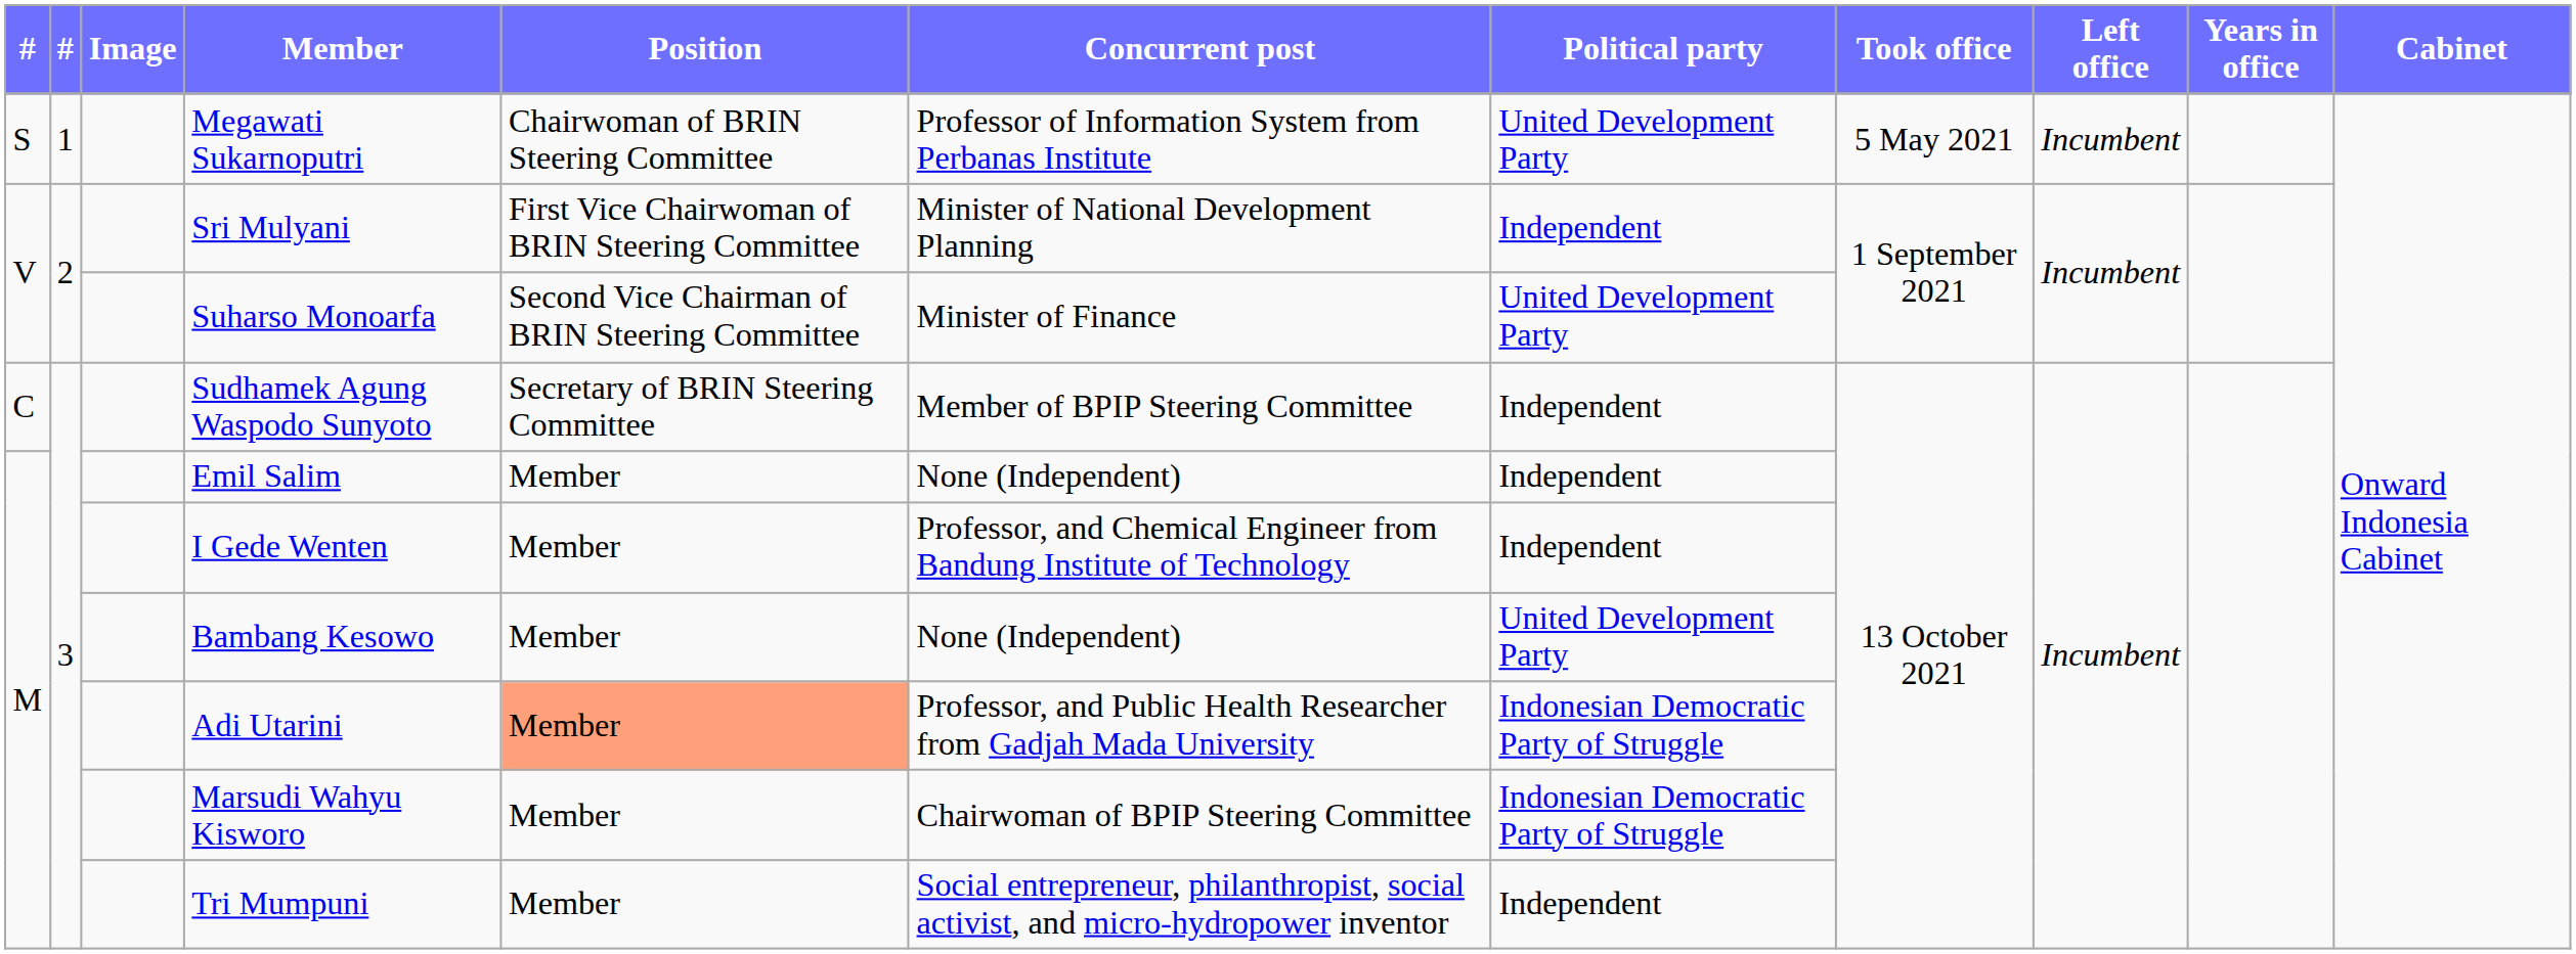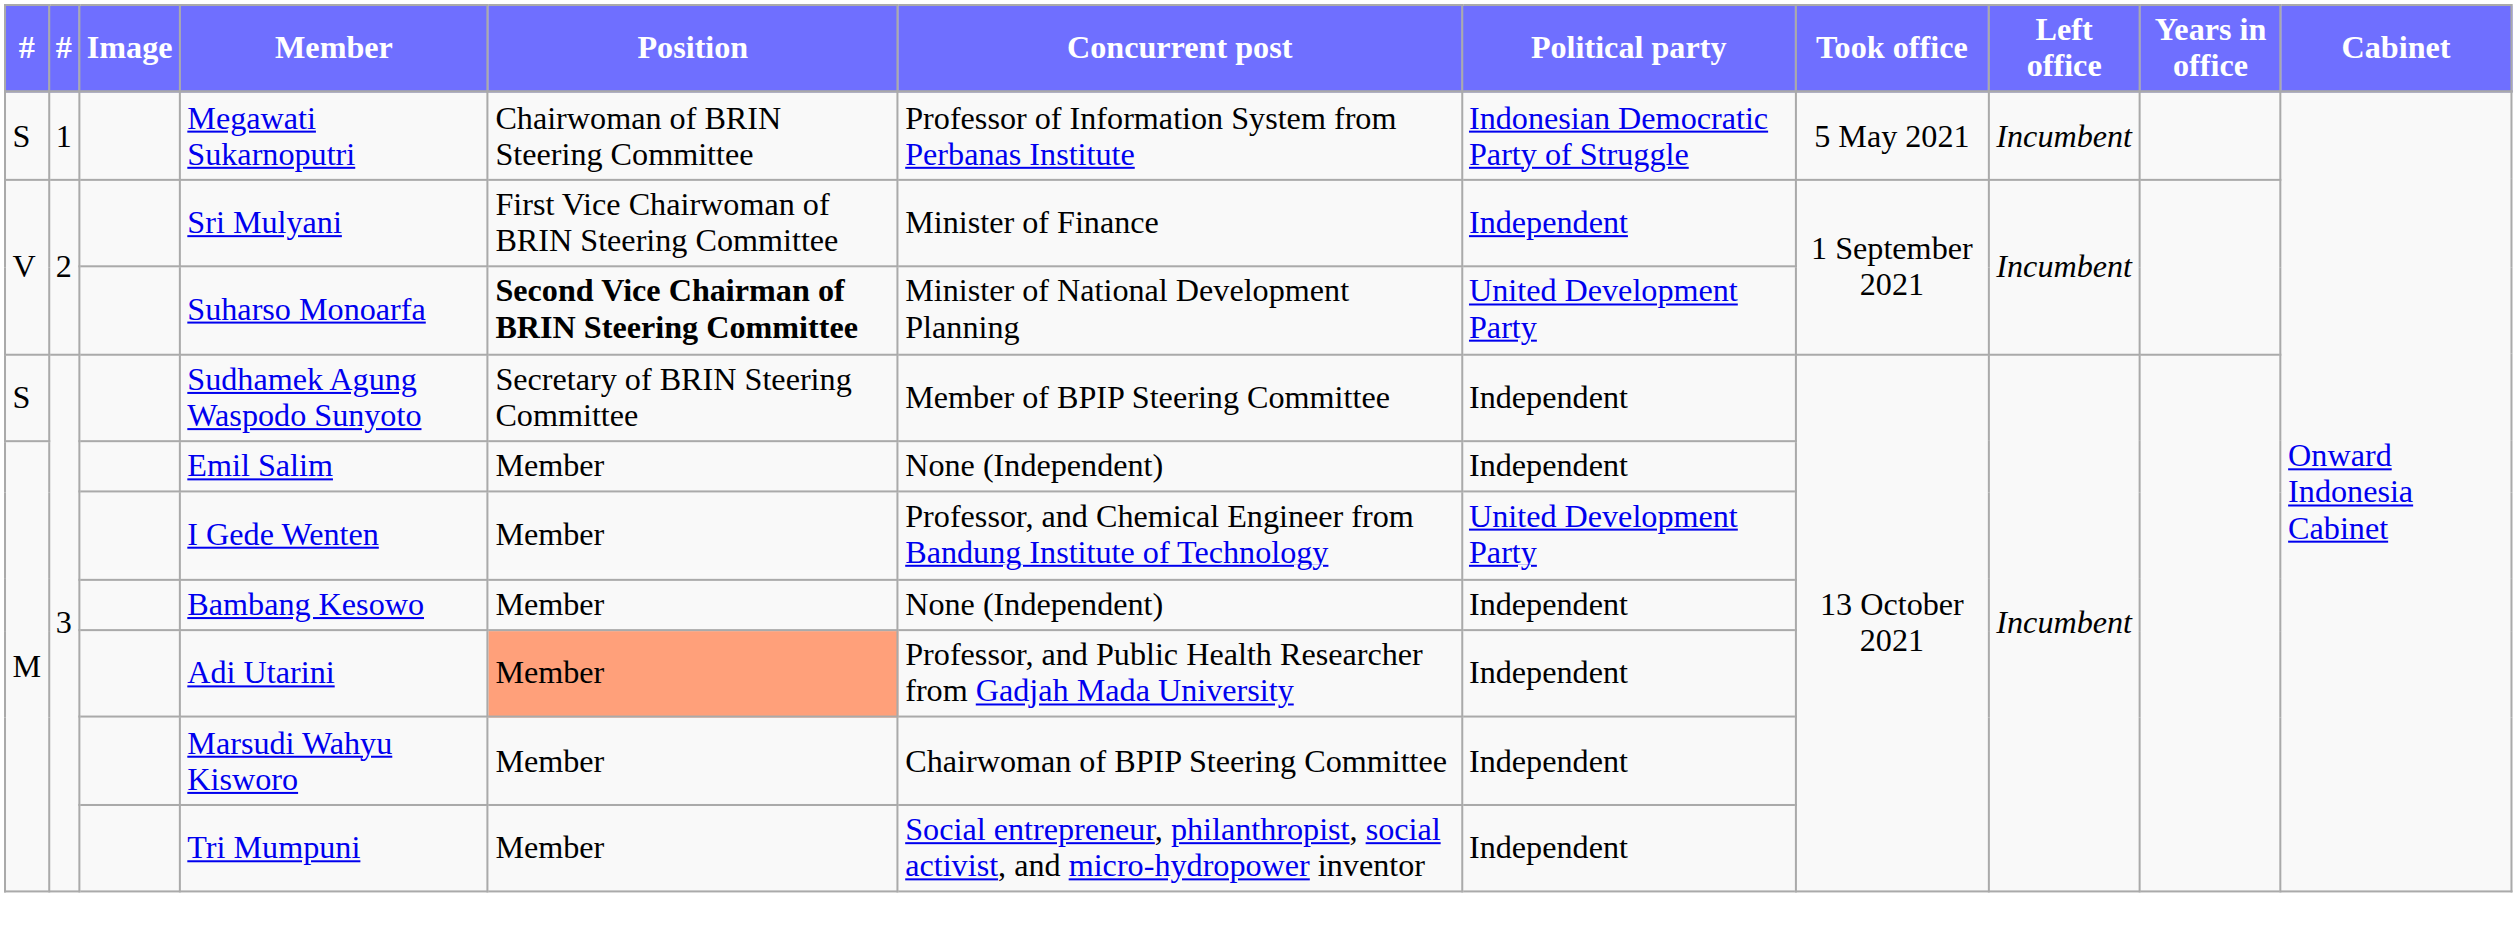Megawati Sukarnoputri | Political party: United Development Party -> Indonesian Democratic Party of Struggle
Sri Mulyani | Concurrent post: Minister of National Development Planning -> Minister of Finance
Suharso Monoarfa | Position: normal -> bold
Suharso Monoarfa | Concurrent post: Minister of Finance -> Minister of National Development Planning
Sudhamek Agung Waspodo Sunyoto | column 1: C -> S
I Gede Wenten | Political party: Independent -> United Development Party
Bambang Kesowo | Political party: United Development Party -> Independent
Adi Utarini | Political party: Indonesian Democratic Party of Struggle -> Independent
Marsudi Wahyu Kisworo | Political party: Indonesian Democratic Party of Struggle -> Independent
